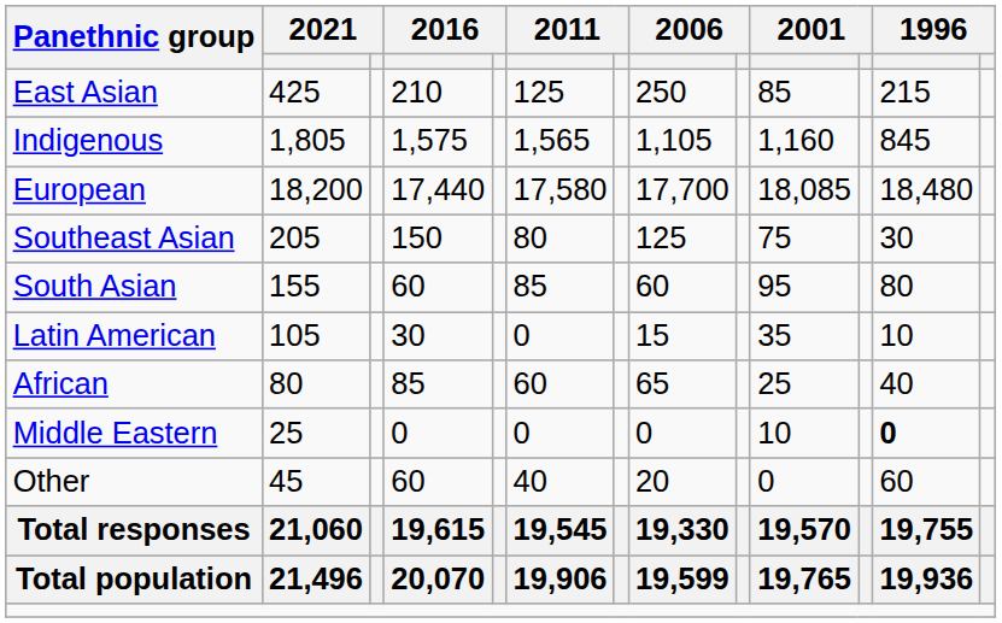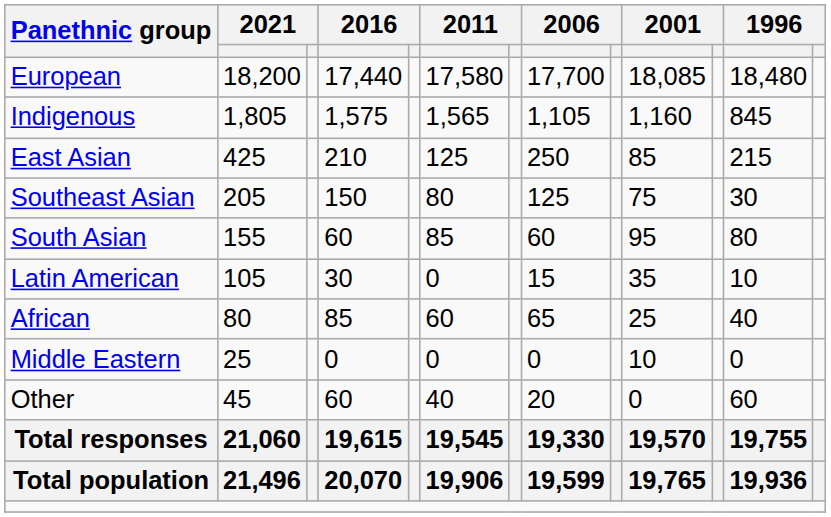rows swapped: European <-> East Asian
Middle Eastern | column 12: bold -> normal
